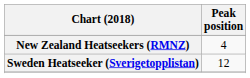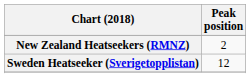New Zealand Heatseekers (RMNZ) | Peak position: 4 -> 2
